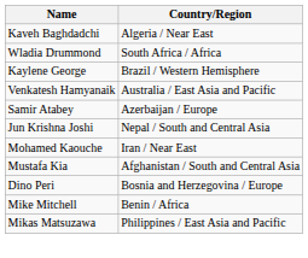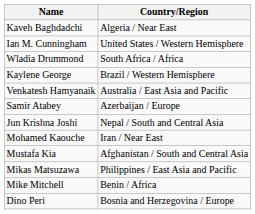+ row: Ian M. Cunningham | United States / Western Hemisphere
rows swapped: Mikas Matsuzawa <-> Dino Peri
